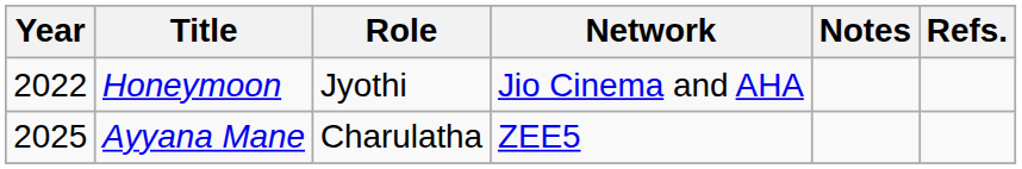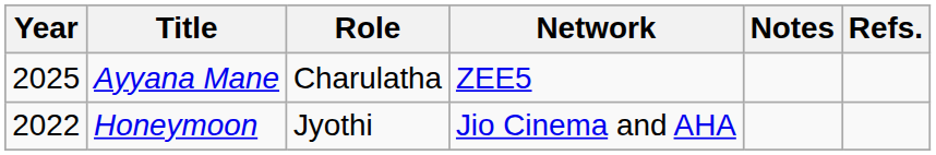rows swapped: Honeymoon <-> Ayyana Mane
